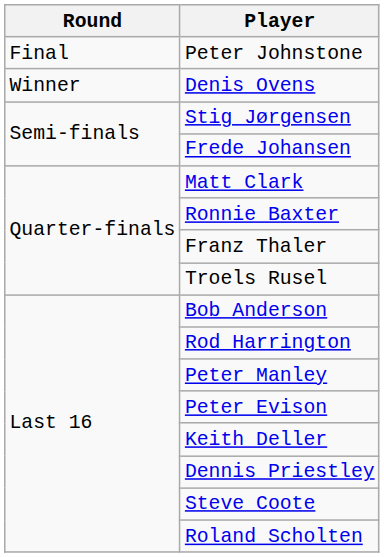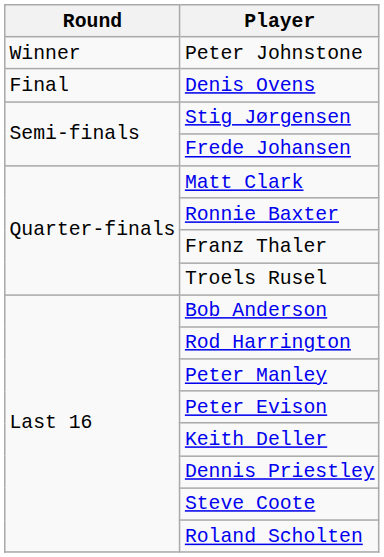Peter Johnstone | Round: Final -> Winner
Denis Ovens | Round: Winner -> Final
